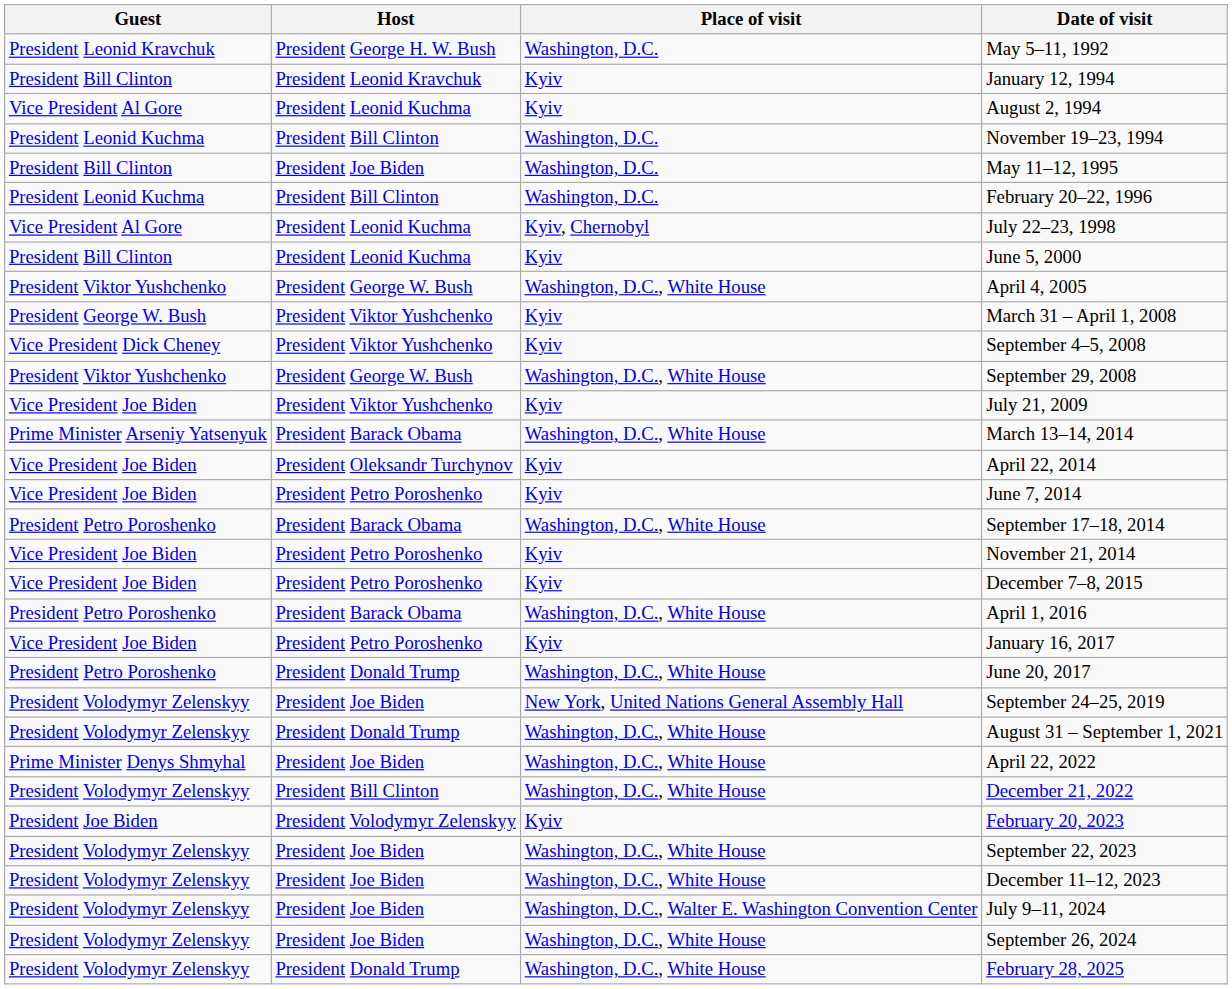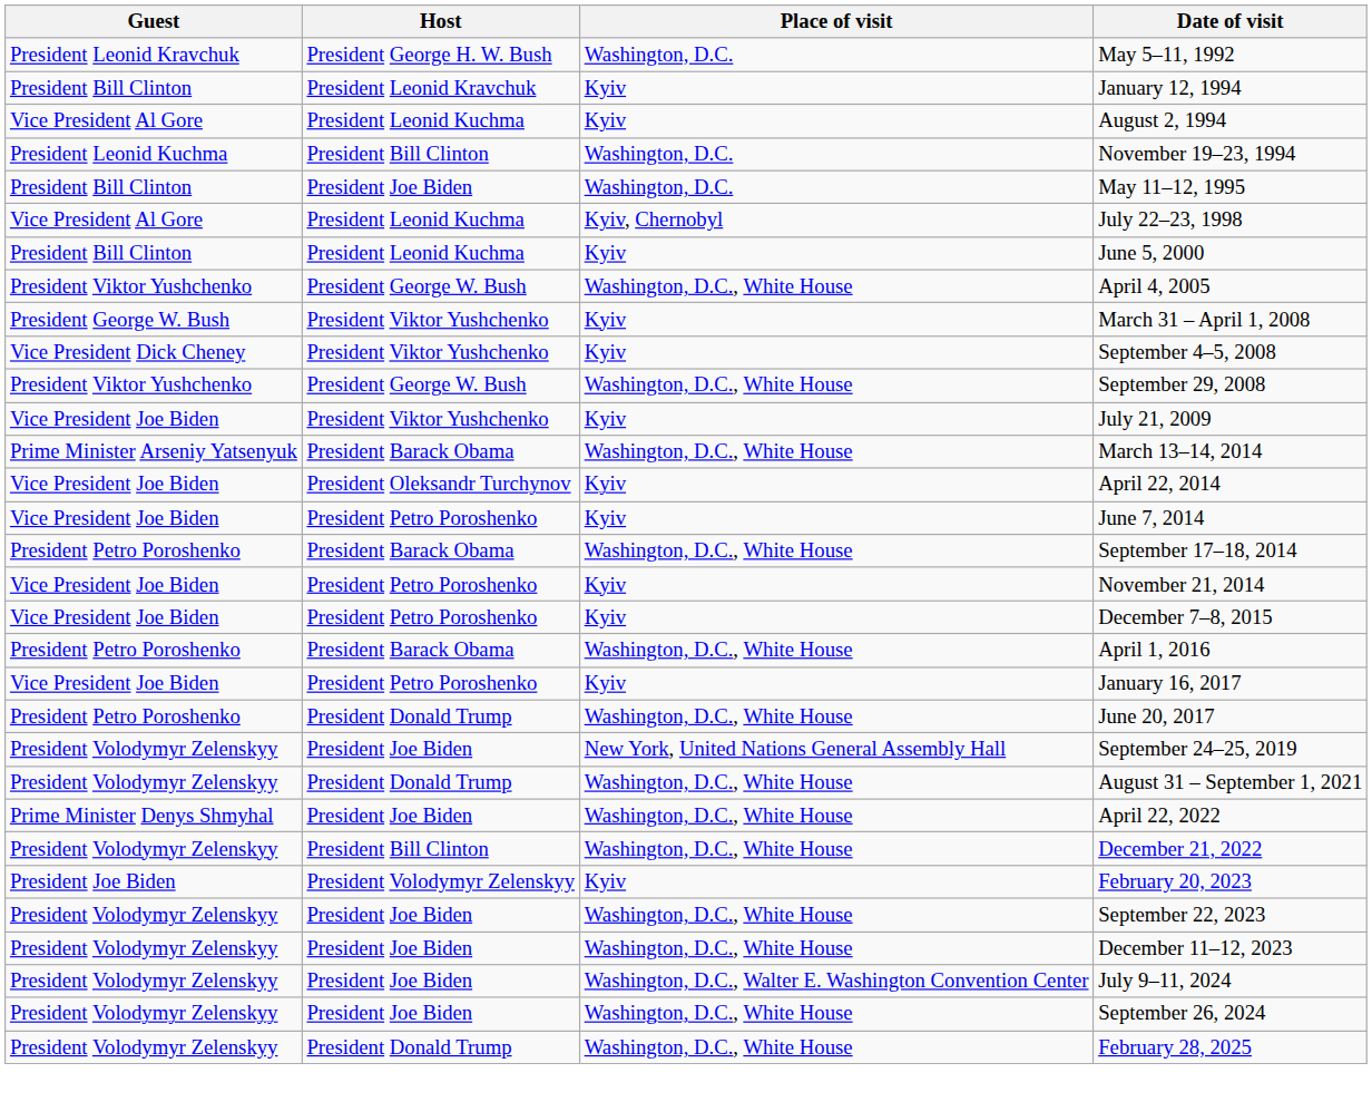- row: President Leonid Kuchma | President Bill Clinton | Washington, D.C. | February 20–22, 1996
